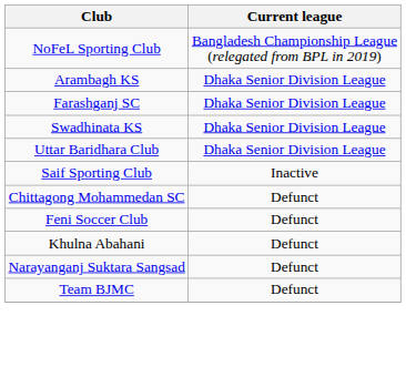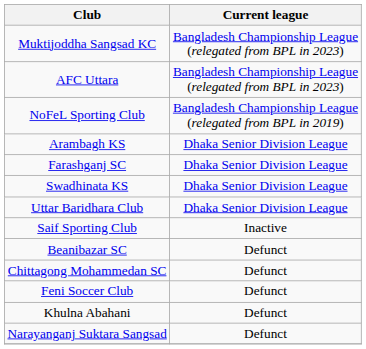+ row: Muktijoddha Sangsad KC | Bangladesh Championship League (relegated from BPL in 2023)
+ row: AFC Uttara | Bangladesh Championship League (relegated from BPL in 2023)
+ row: Beanibazar SC | Defunct
- row: Team BJMC | Defunct
